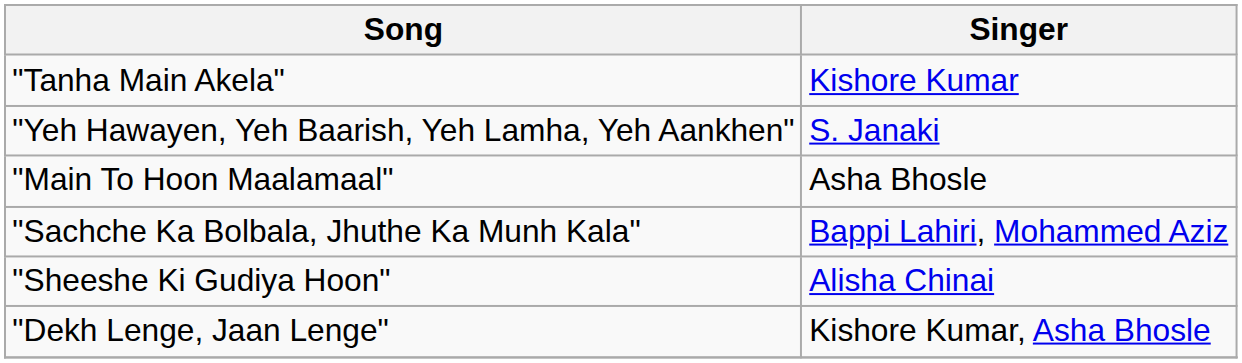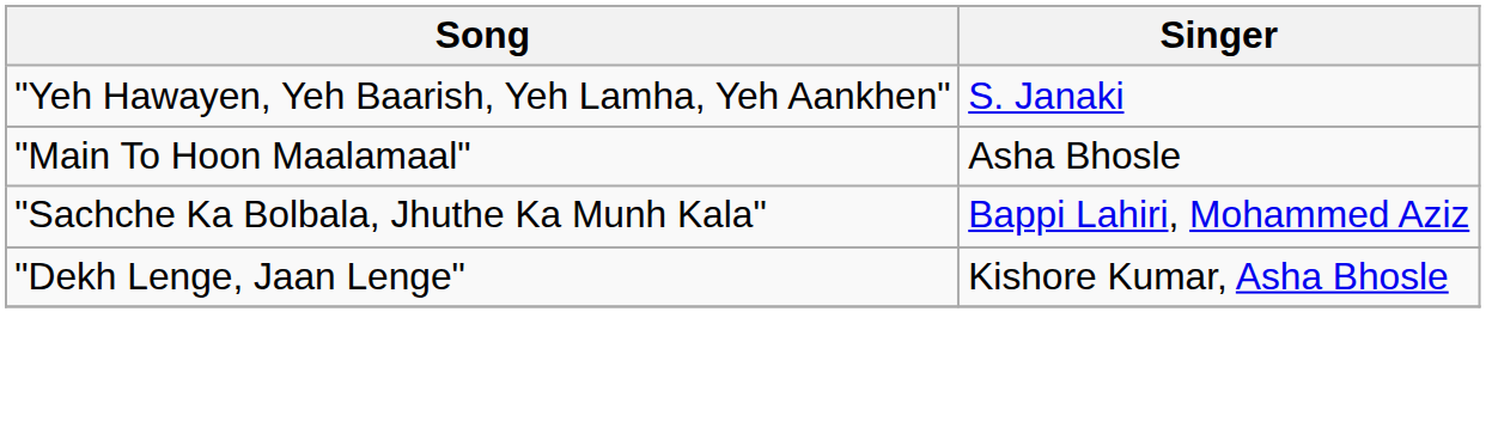- row: "Tanha Main Akela" | Kishore Kumar
- row: "Sheeshe Ki Gudiya Hoon" | Alisha Chinai
